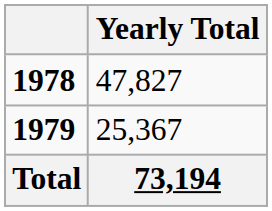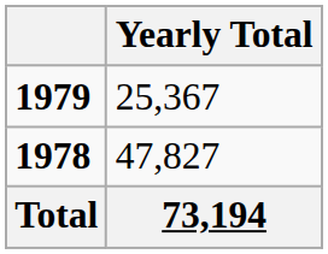rows swapped: 1978 <-> 1979
